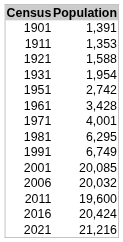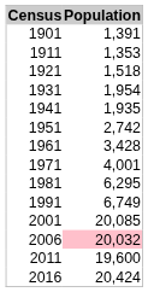1921 | Population: 1,588 -> 1,518
+ row: 1941 | 1,935
2006 | Population: no background -> pink background
- row: 2021 | 21,216
